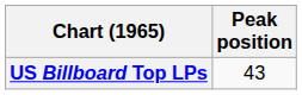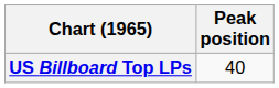US Billboard Top LPs | Peak position: 43 -> 40
